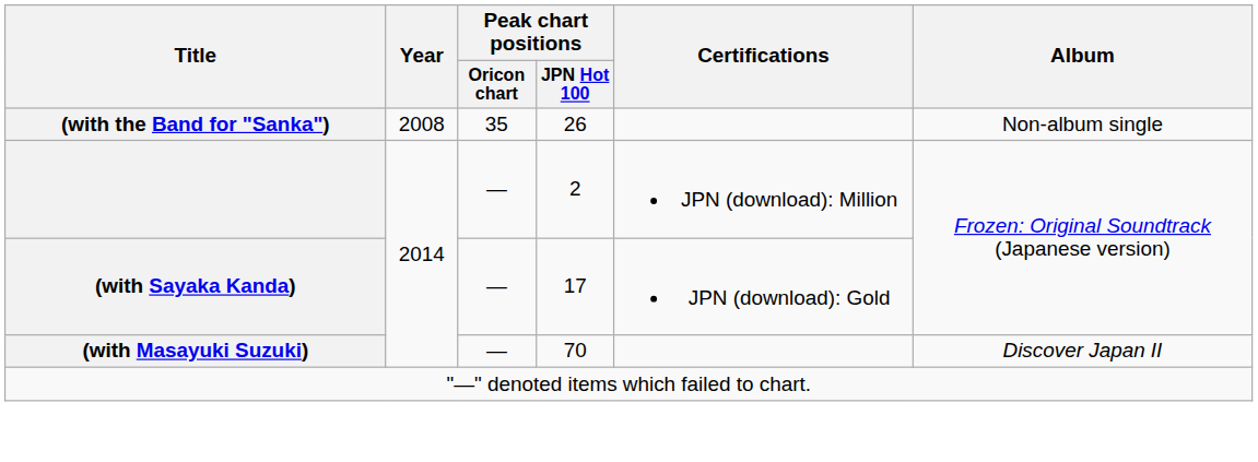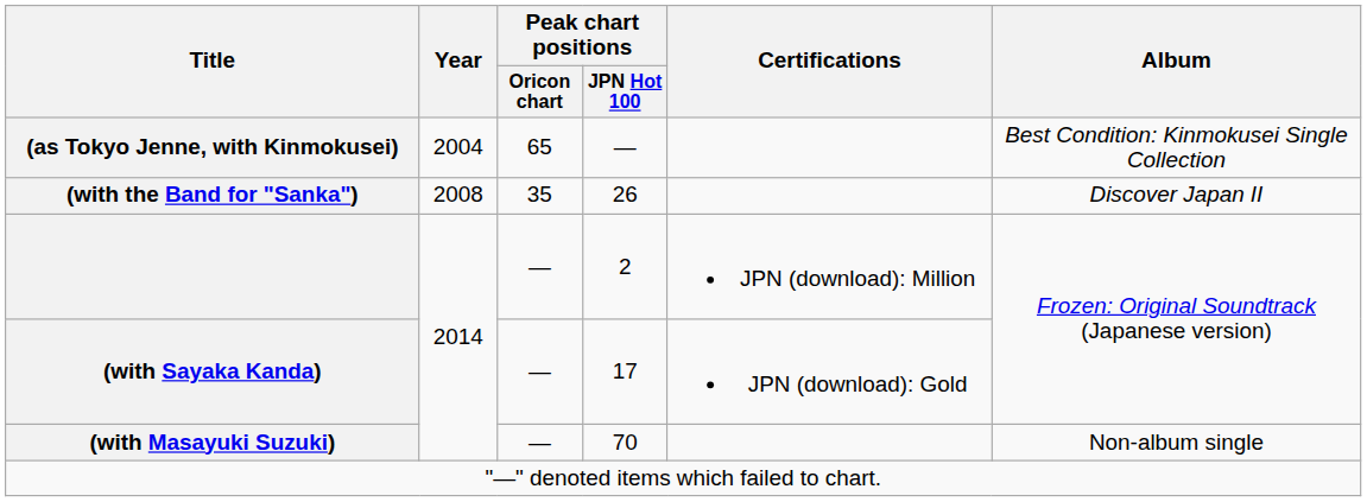+ row: (as Tokyo Jenne, with Kinmokusei) | 2004 | 65 | — | Best Condition: Kinmokusei Single Collection
(with the Band for "Sanka") | Album: Non-album single -> Discover Japan II
(with Masayuki Suzuki) | Album: Discover Japan II -> Non-album single
